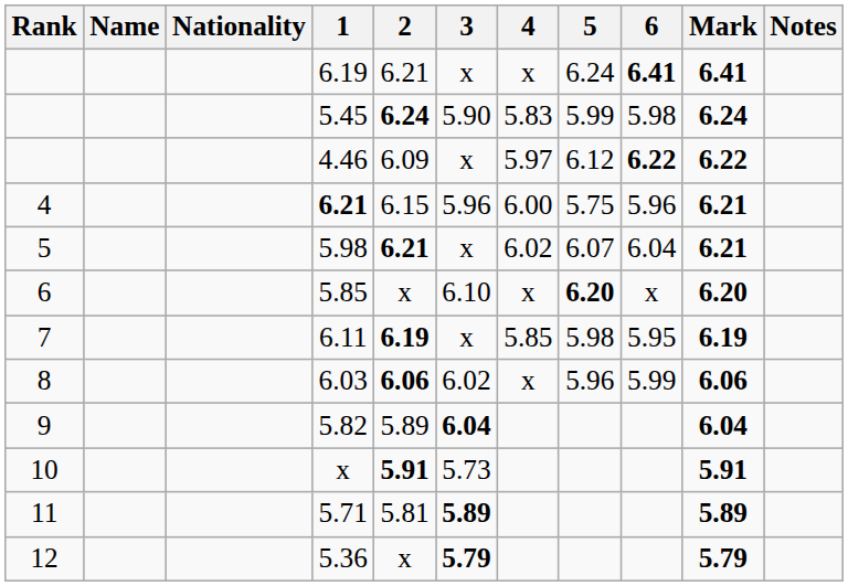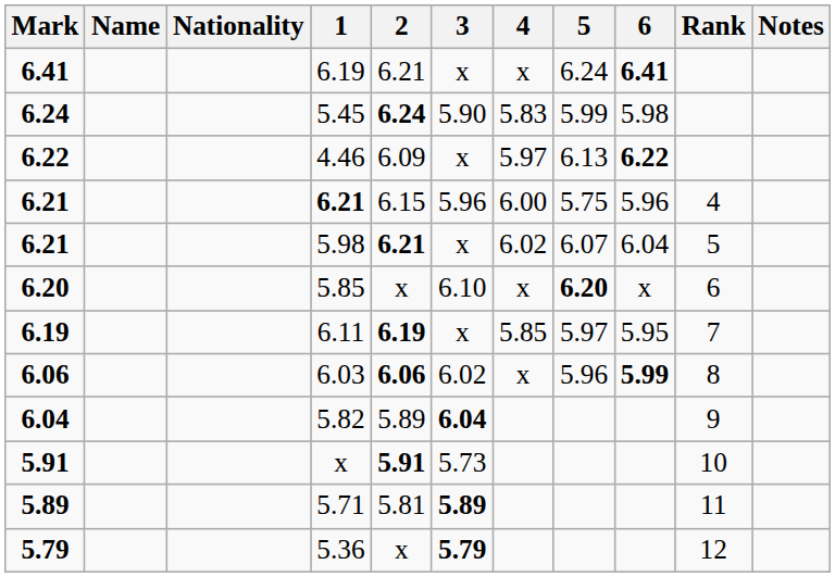columns swapped: Rank <-> Mark
4.46 | 5: 6.12 -> 6.13
6.11 | 5: 5.98 -> 5.97
6.03 | 6: normal -> bold
